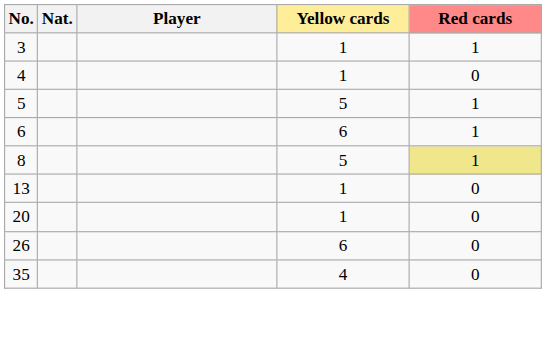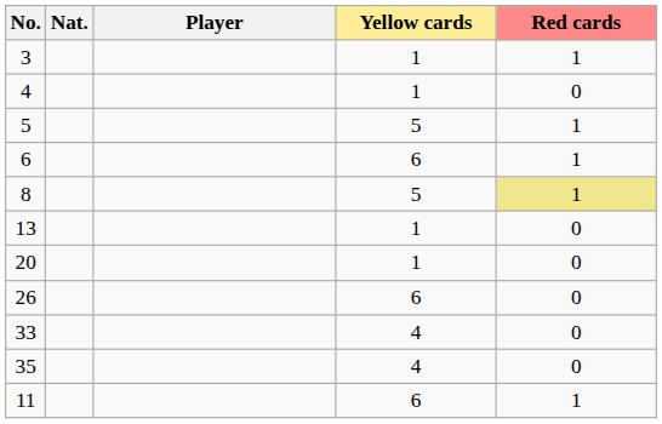+ row: 33 | 4 | 0
+ row: 11 | 6 | 1
